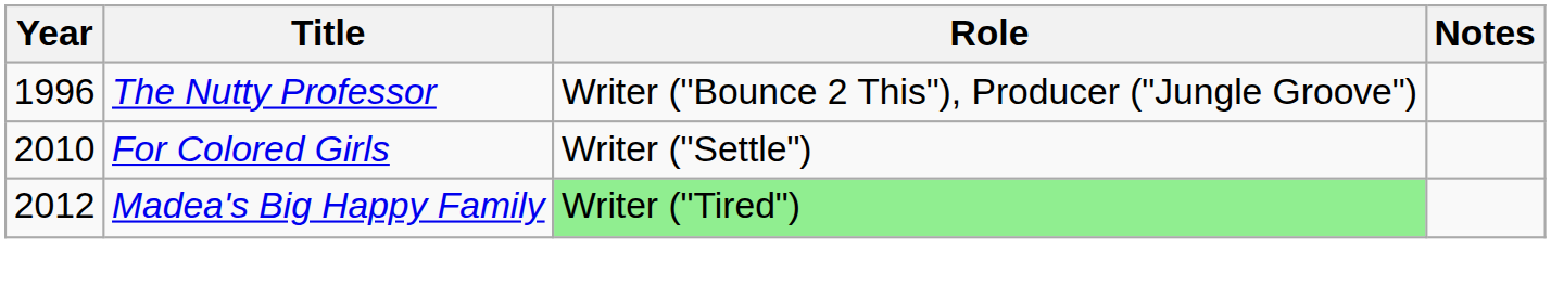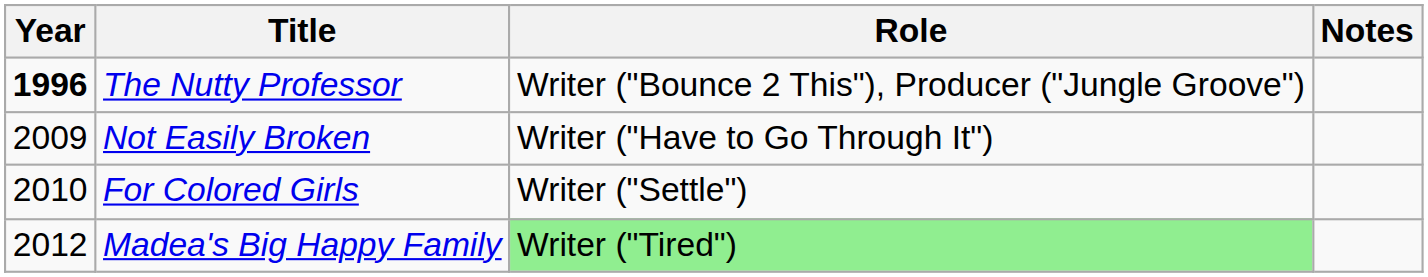The Nutty Professor | Year: normal -> bold
+ row: 2009 | Not Easily Broken | Writer ("Have to Go Through It")
